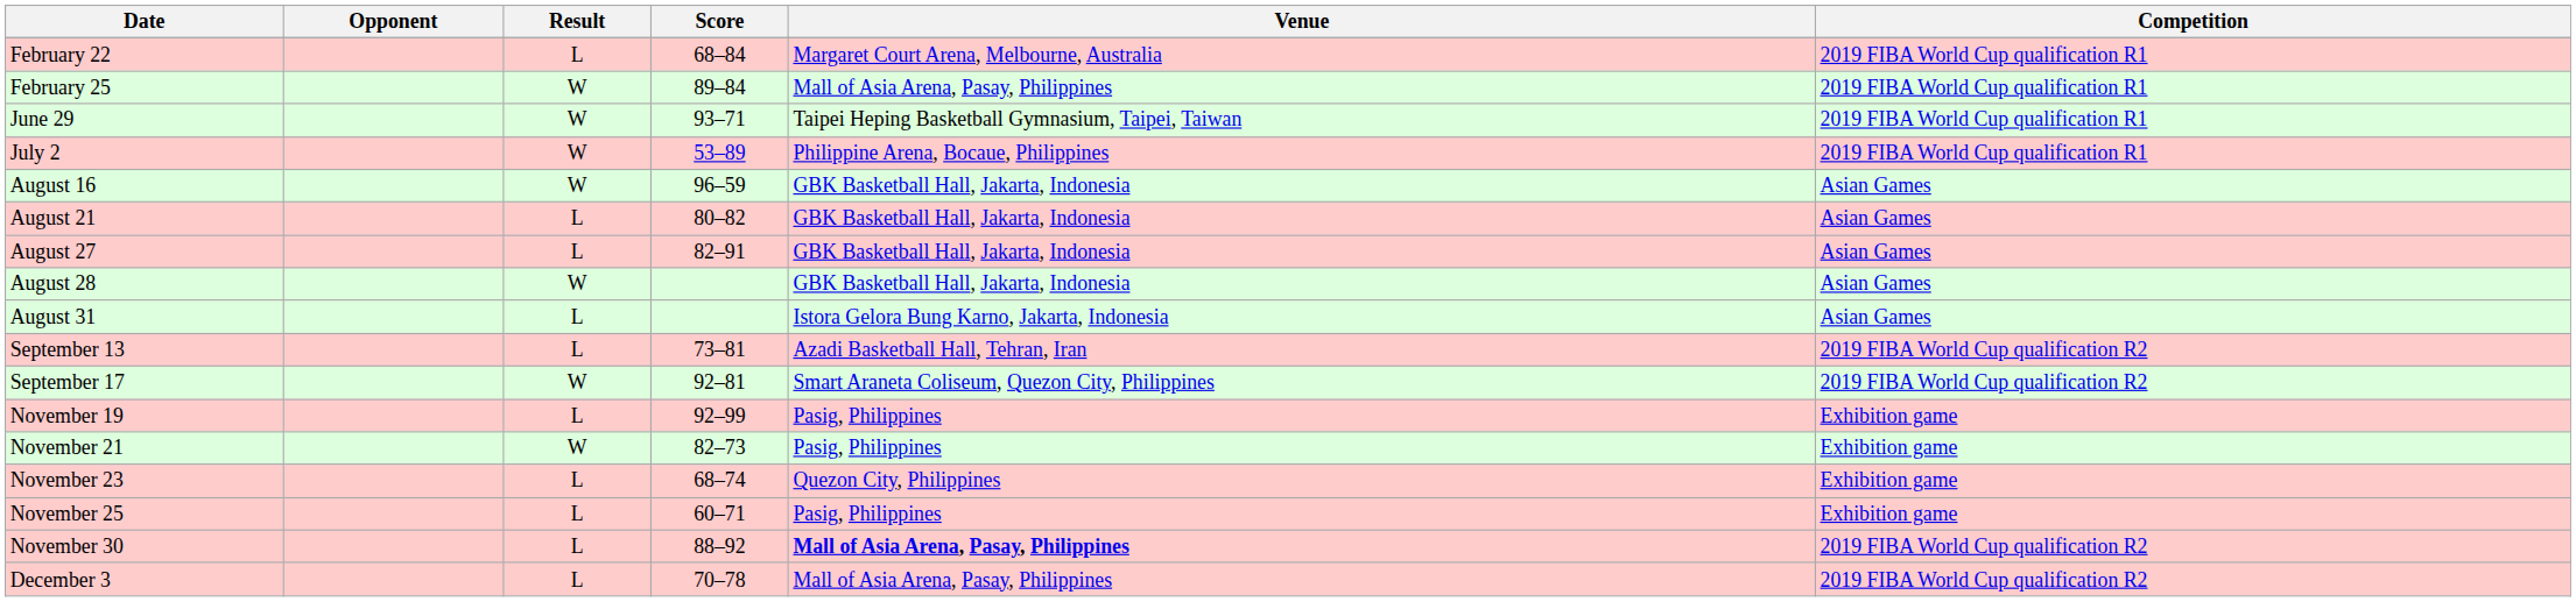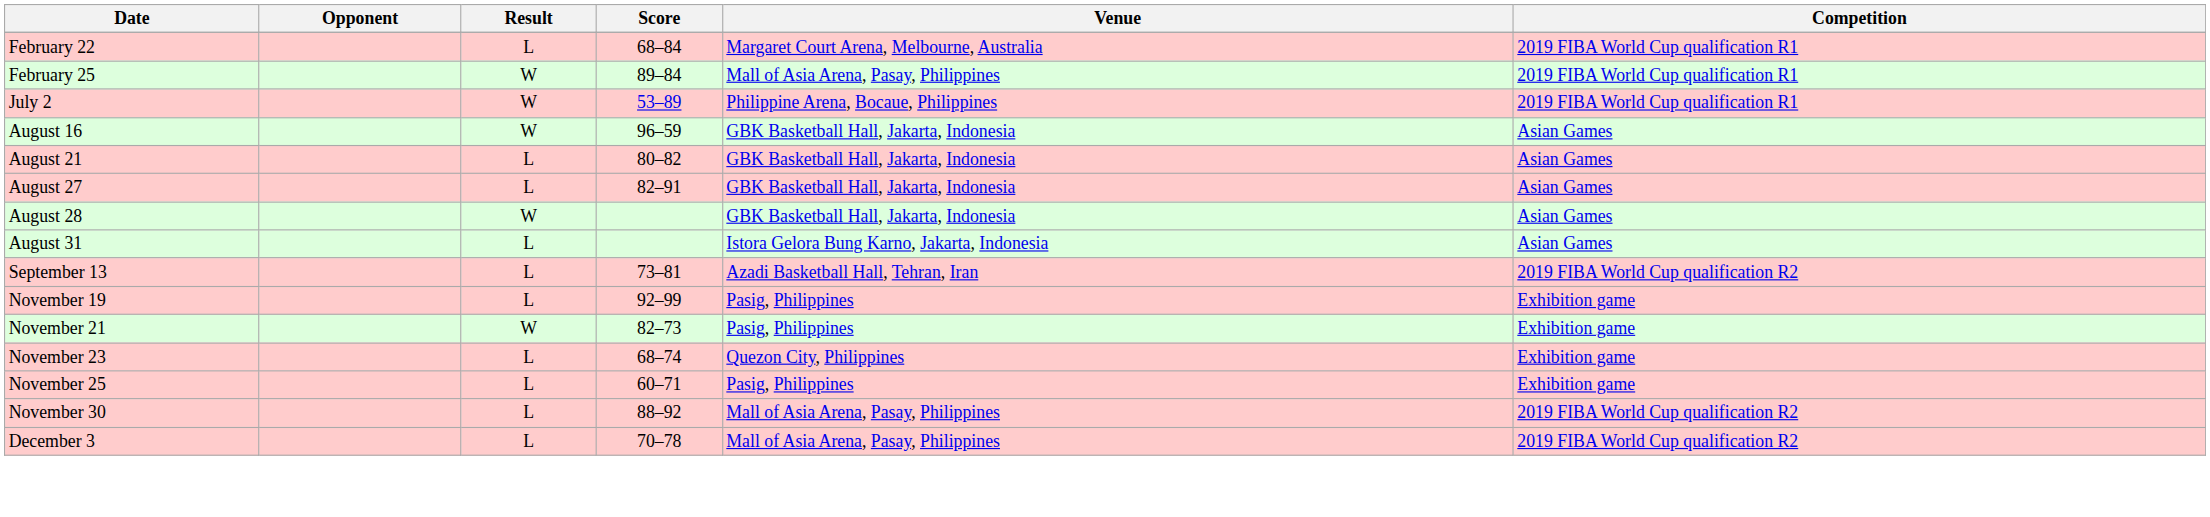- row: June 29 | W | 93–71 | Taipei Heping Basketball Gymnasium, Taipei, Taiwan | 2019 FIBA World Cup qualification R1
- row: September 17 | W | 92–81 | Smart Araneta Coliseum, Quezon City, Philippines | 2019 FIBA World Cup qualification R2
November 30 | Venue: bold -> normal
